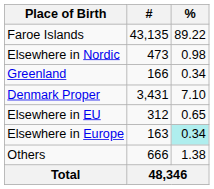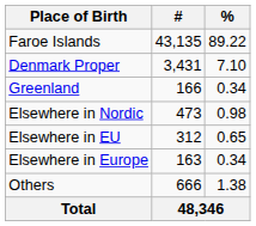rows swapped: Denmark Proper <-> Elsewhere in Nordic
Elsewhere in Europe | %: paleturquoise background -> no background
